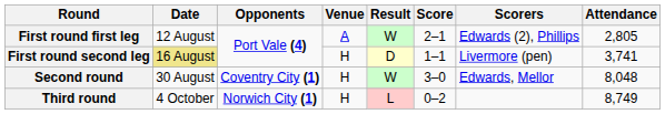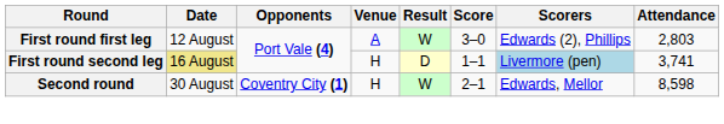First round first leg | Score: 2–1 -> 3–0
First round first leg | Attendance: 2,805 -> 2,803
First round second leg | Scorers: no background -> lightblue background
Second round | Score: 3–0 -> 2–1
Second round | Attendance: 8,048 -> 8,598
- row: Third round | 4 October | Norwich City (1) | H | L | 0–2 | 8,749
